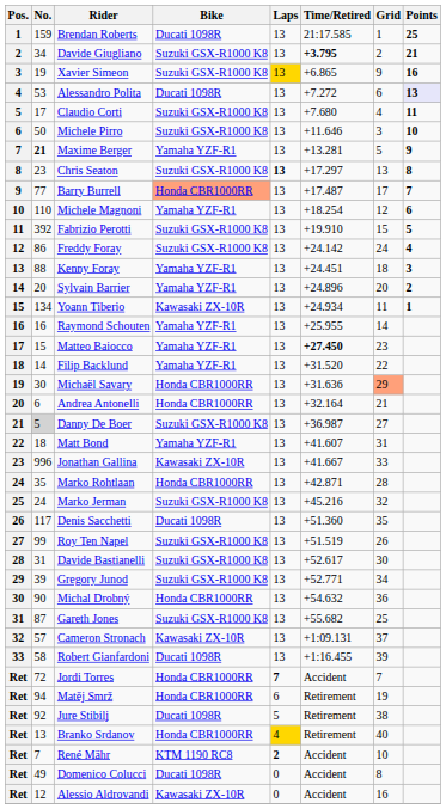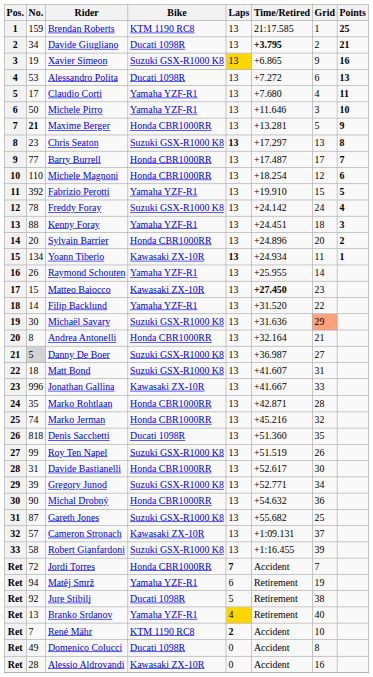Brendan Roberts | Bike: Ducati 1098R -> KTM 1190 RC8
Davide Giugliano | Bike: Suzuki GSX-R1000 K8 -> Ducati 1098R
Alessandro Polita | Points: lavender background -> no background
Claudio Corti | Bike: Suzuki GSX-R1000 K8 -> Yamaha YZF-R1
Michele Pirro | Bike: Suzuki GSX-R1000 K8 -> Yamaha YZF-R1
Maxime Berger | Bike: Yamaha YZF-R1 -> Honda CBR1000RR
Barry Burrell | Bike: lightsalmon background -> no background
Michele Magnoni | Bike: Yamaha YZF-R1 -> Honda CBR1000RR
Fabrizio Perotti | Bike: Suzuki GSX-R1000 K8 -> Yamaha YZF-R1
Freddy Foray | No.: 86 -> 78
Sylvain Barrier | Bike: Yamaha YZF-R1 -> Honda CBR1000RR
Yoann Tiberio | Laps: normal -> bold
Raymond Schouten | No.: 16 -> 26
Matteo Baiocco | Bike: Yamaha YZF-R1 -> Kawasaki ZX-10R
Michaël Savary | Bike: Honda CBR1000RR -> Suzuki GSX-R1000 K8
Andrea Antonelli | No.: 6 -> 8
Matt Bond | Bike: Yamaha YZF-R1 -> Suzuki GSX-R1000 K8
Marko Jerman | No.: 24 -> 74
Marko Jerman | Bike: Suzuki GSX-R1000 K8 -> Honda CBR1000RR
Denis Sacchetti | No.: 117 -> 818
Davide Bastianelli | Bike: Suzuki GSX-R1000 K8 -> Honda CBR1000RR
Robert Gianfardoni | Bike: Ducati 1098R -> Suzuki GSX-R1000 K8
Matěj Smrž | Bike: Honda CBR1000RR -> Yamaha YZF-R1
Branko Srdanov | Bike: Honda CBR1000RR -> Yamaha YZF-R1
Alessio Aldrovandi | No.: 12 -> 28
